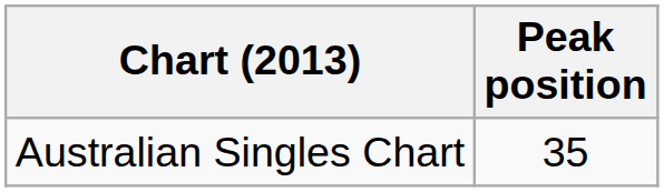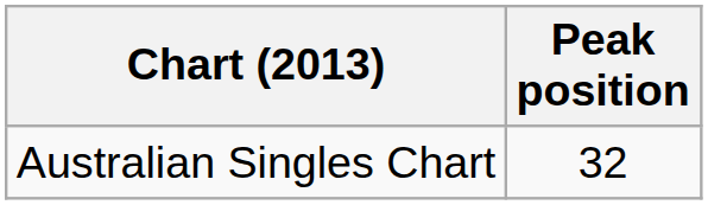Australian Singles Chart | Peak position: 35 -> 32
